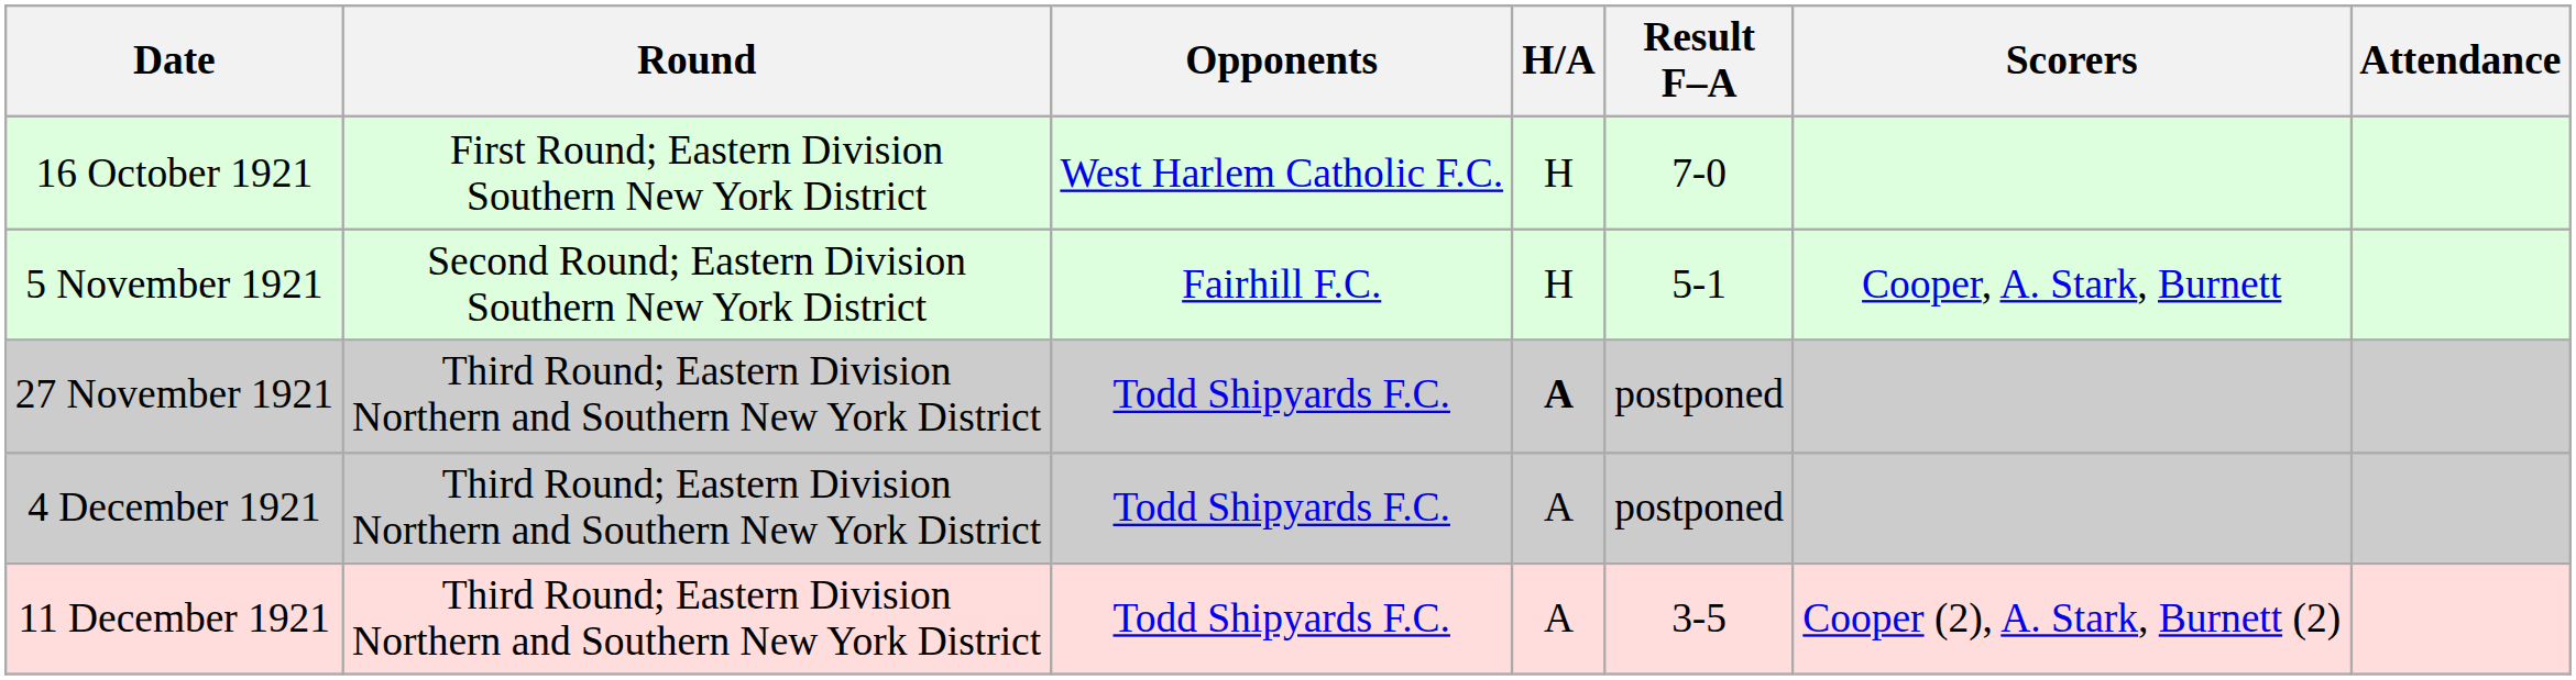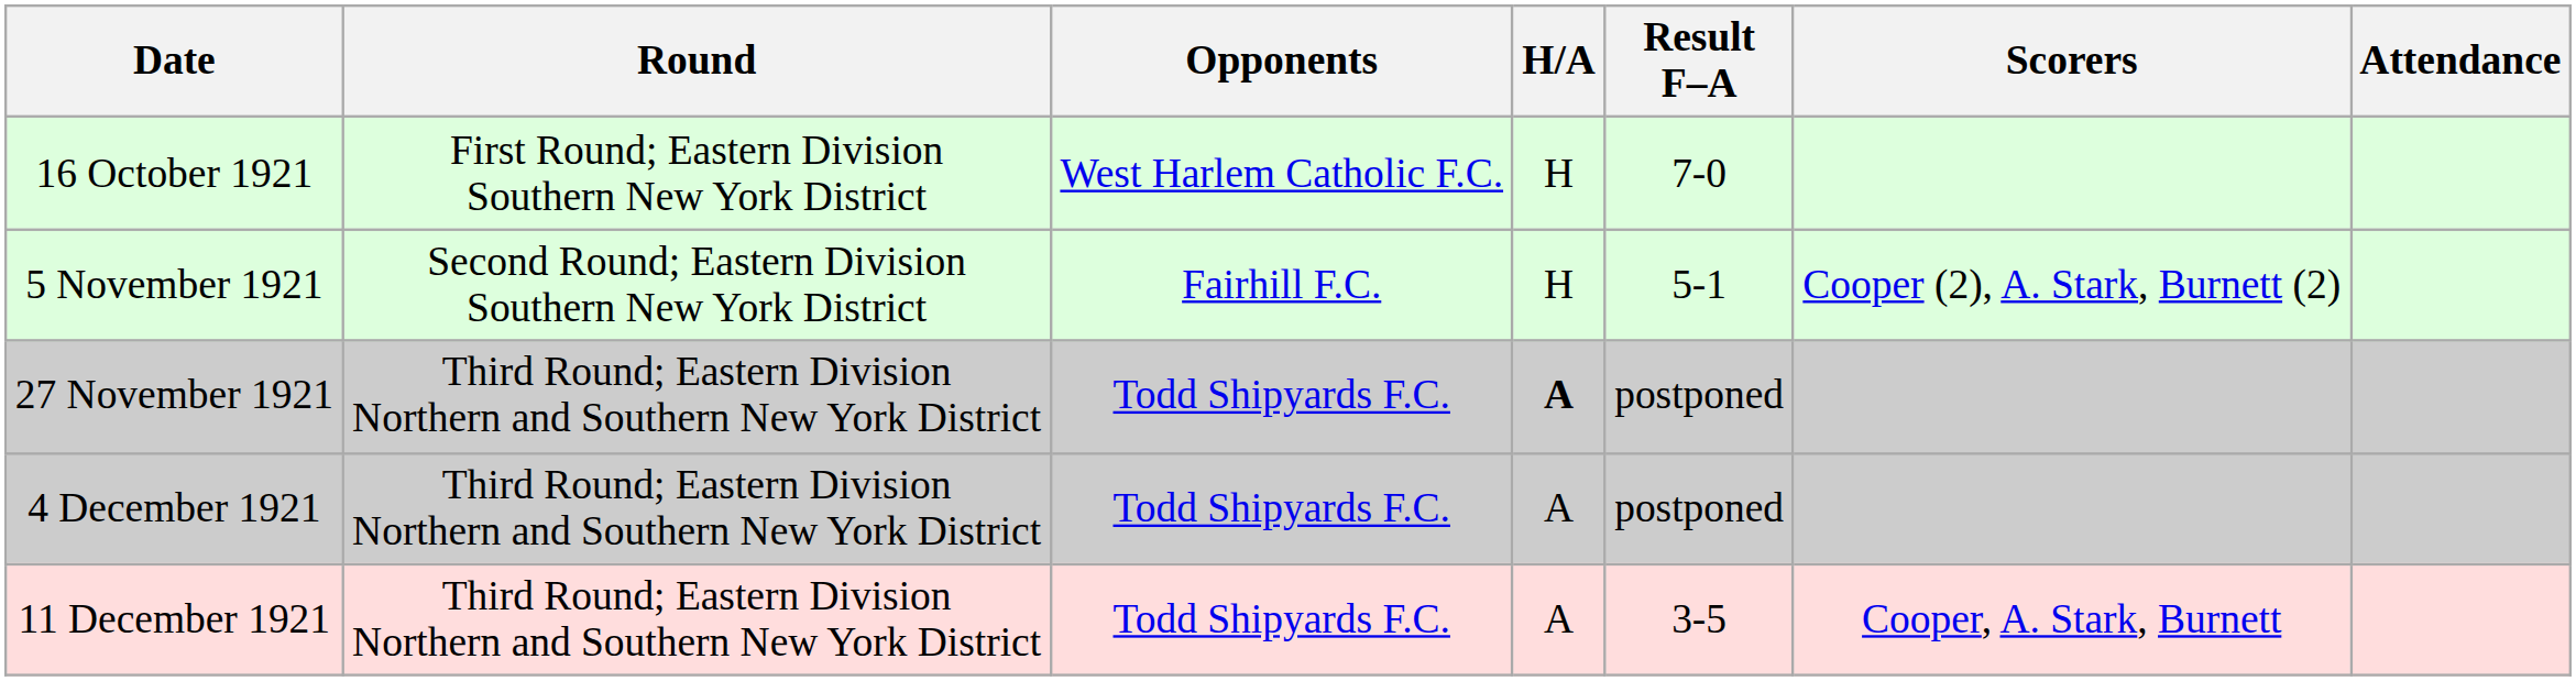5 November 1921 | Scorers: Cooper, A. Stark, Burnett -> Cooper (2), A. Stark, Burnett (2)
11 December 1921 | Scorers: Cooper (2), A. Stark, Burnett (2) -> Cooper, A. Stark, Burnett
